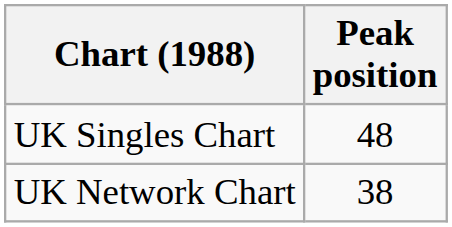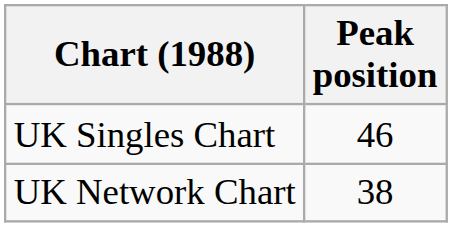UK Singles Chart | Peak position: 48 -> 46
